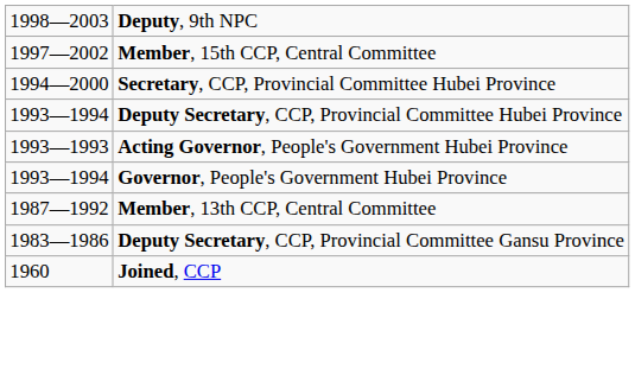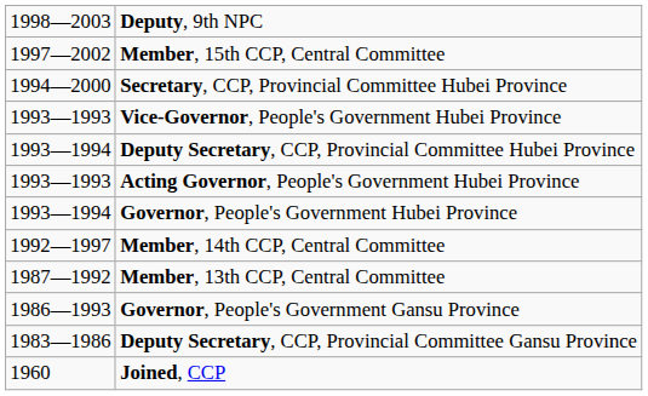+ row: 1993—1993 | Vice-Governor, People's Government Hubei Province
+ row: 1992—1997 | Member, 14th CCP, Central Committee
+ row: 1986—1993 | Governor, People's Government Gansu Province
